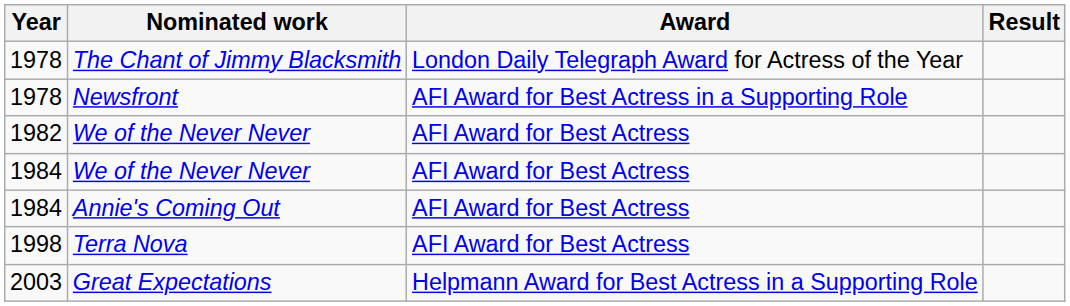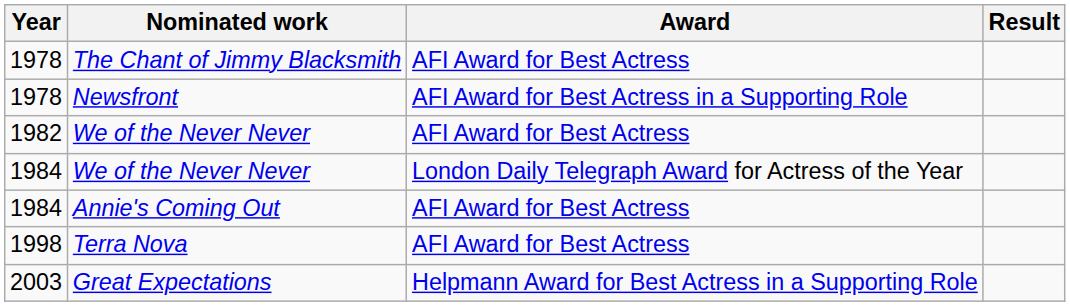The Chant of Jimmy Blacksmith | Award: London Daily Telegraph Award for Actress of the Year -> AFI Award for Best Actress
1984 / We of the Never Never | Award: AFI Award for Best Actress -> London Daily Telegraph Award for Actress of the Year
